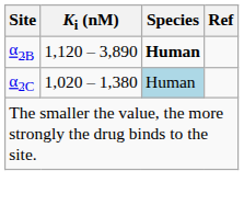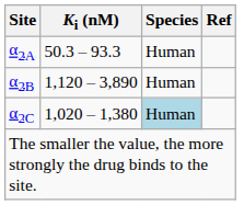+ row: α2A | 50.3 – 93.3 | Human
α2B | Species: bold -> normal
